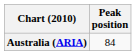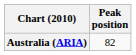Australia (ARIA) | Peak position: 84 -> 82
